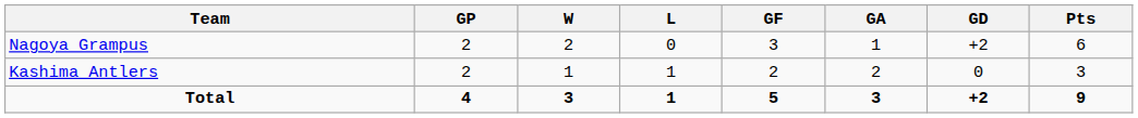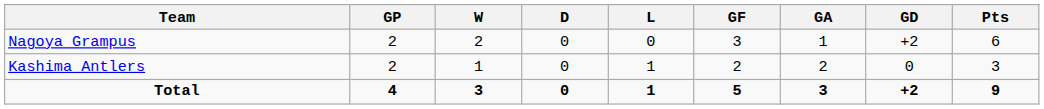+ column: D | 0 | 0 | 0
